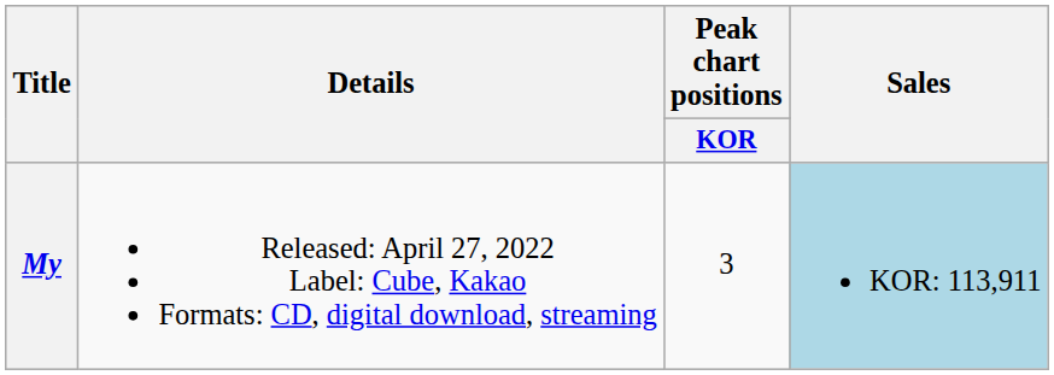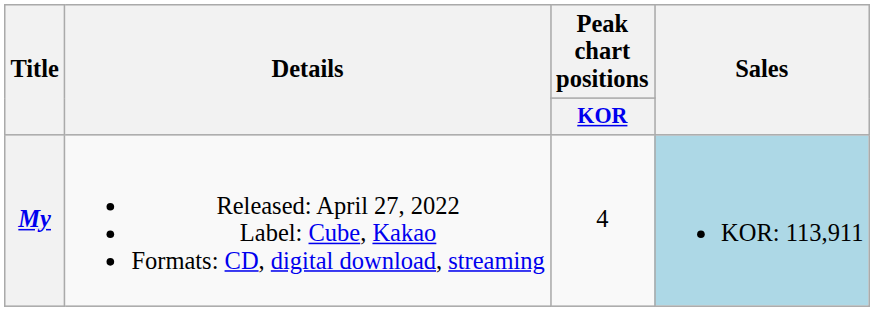My | Peak chart positions / KOR: 3 -> 4
